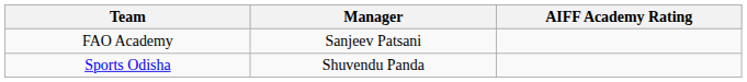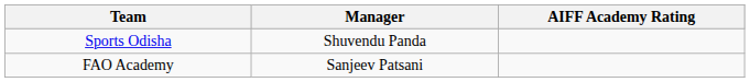rows swapped: Sports Odisha <-> FAO Academy
